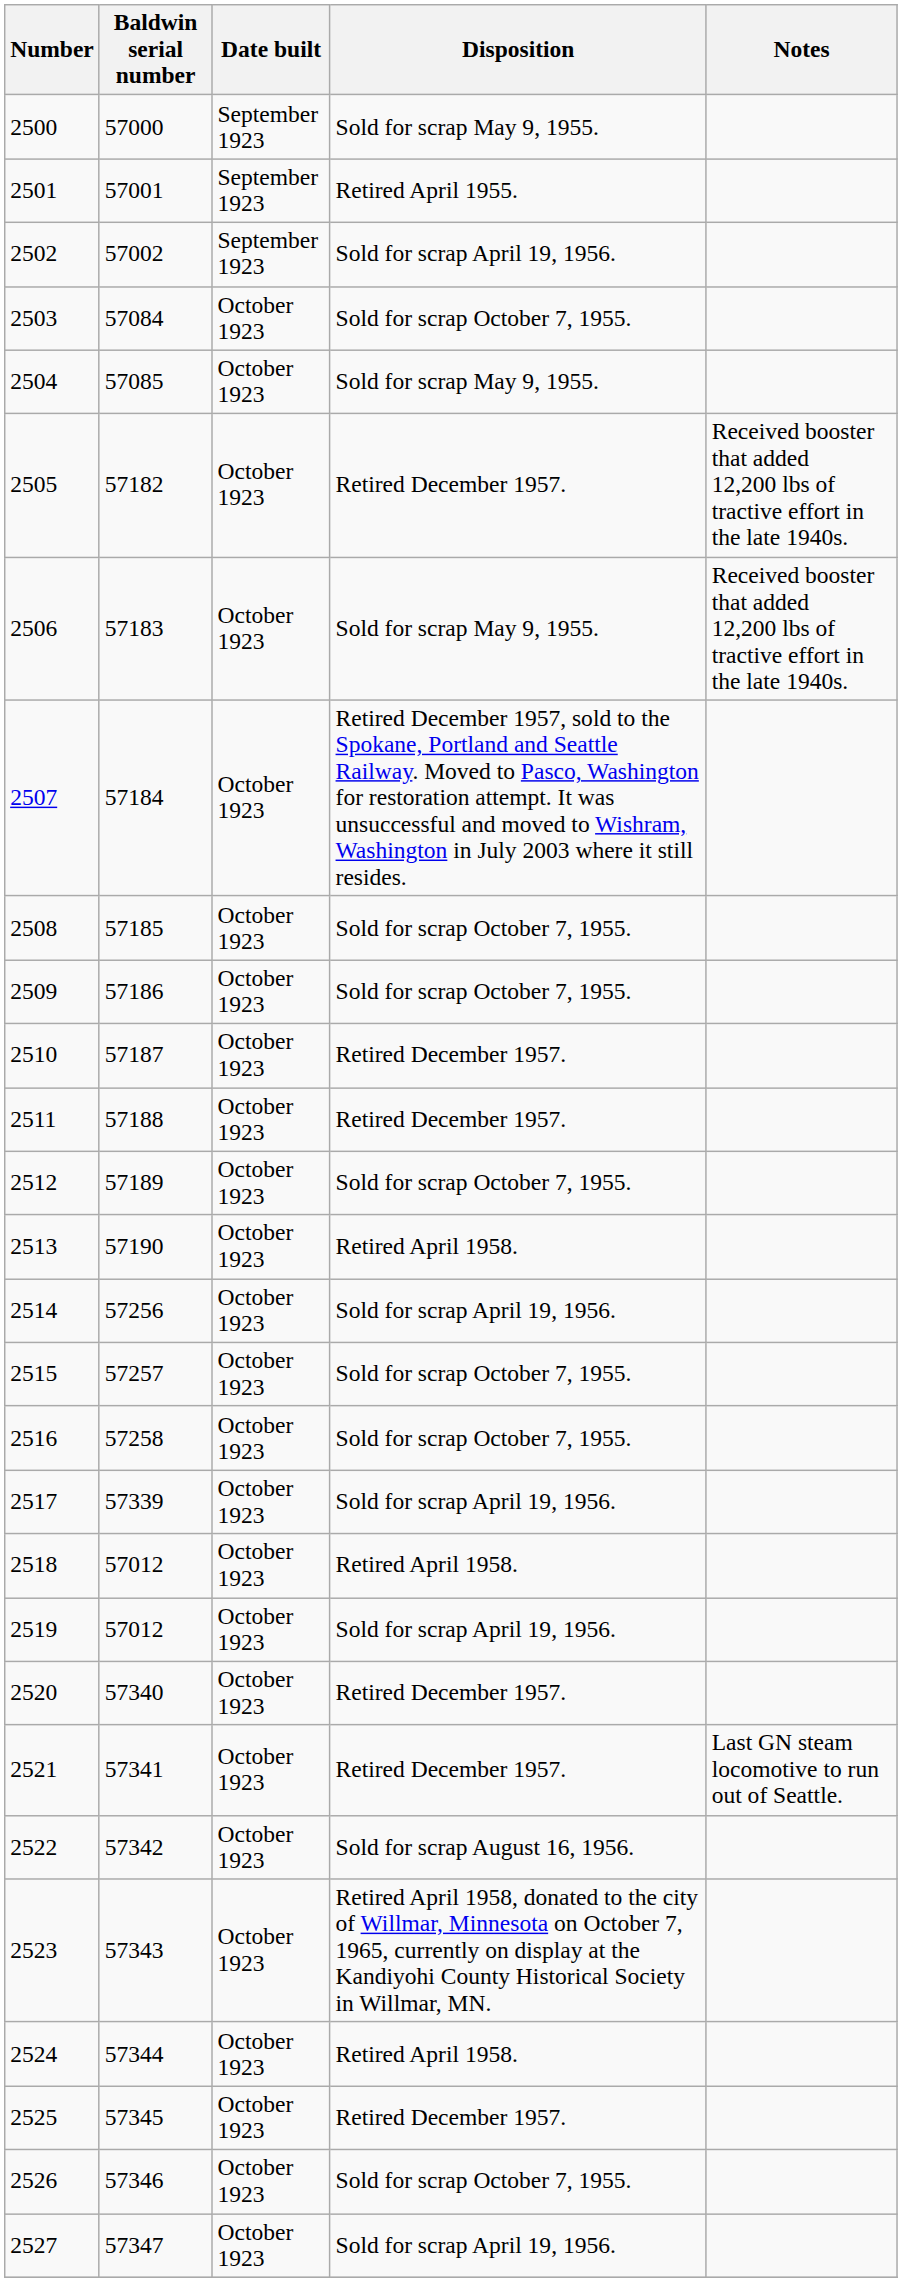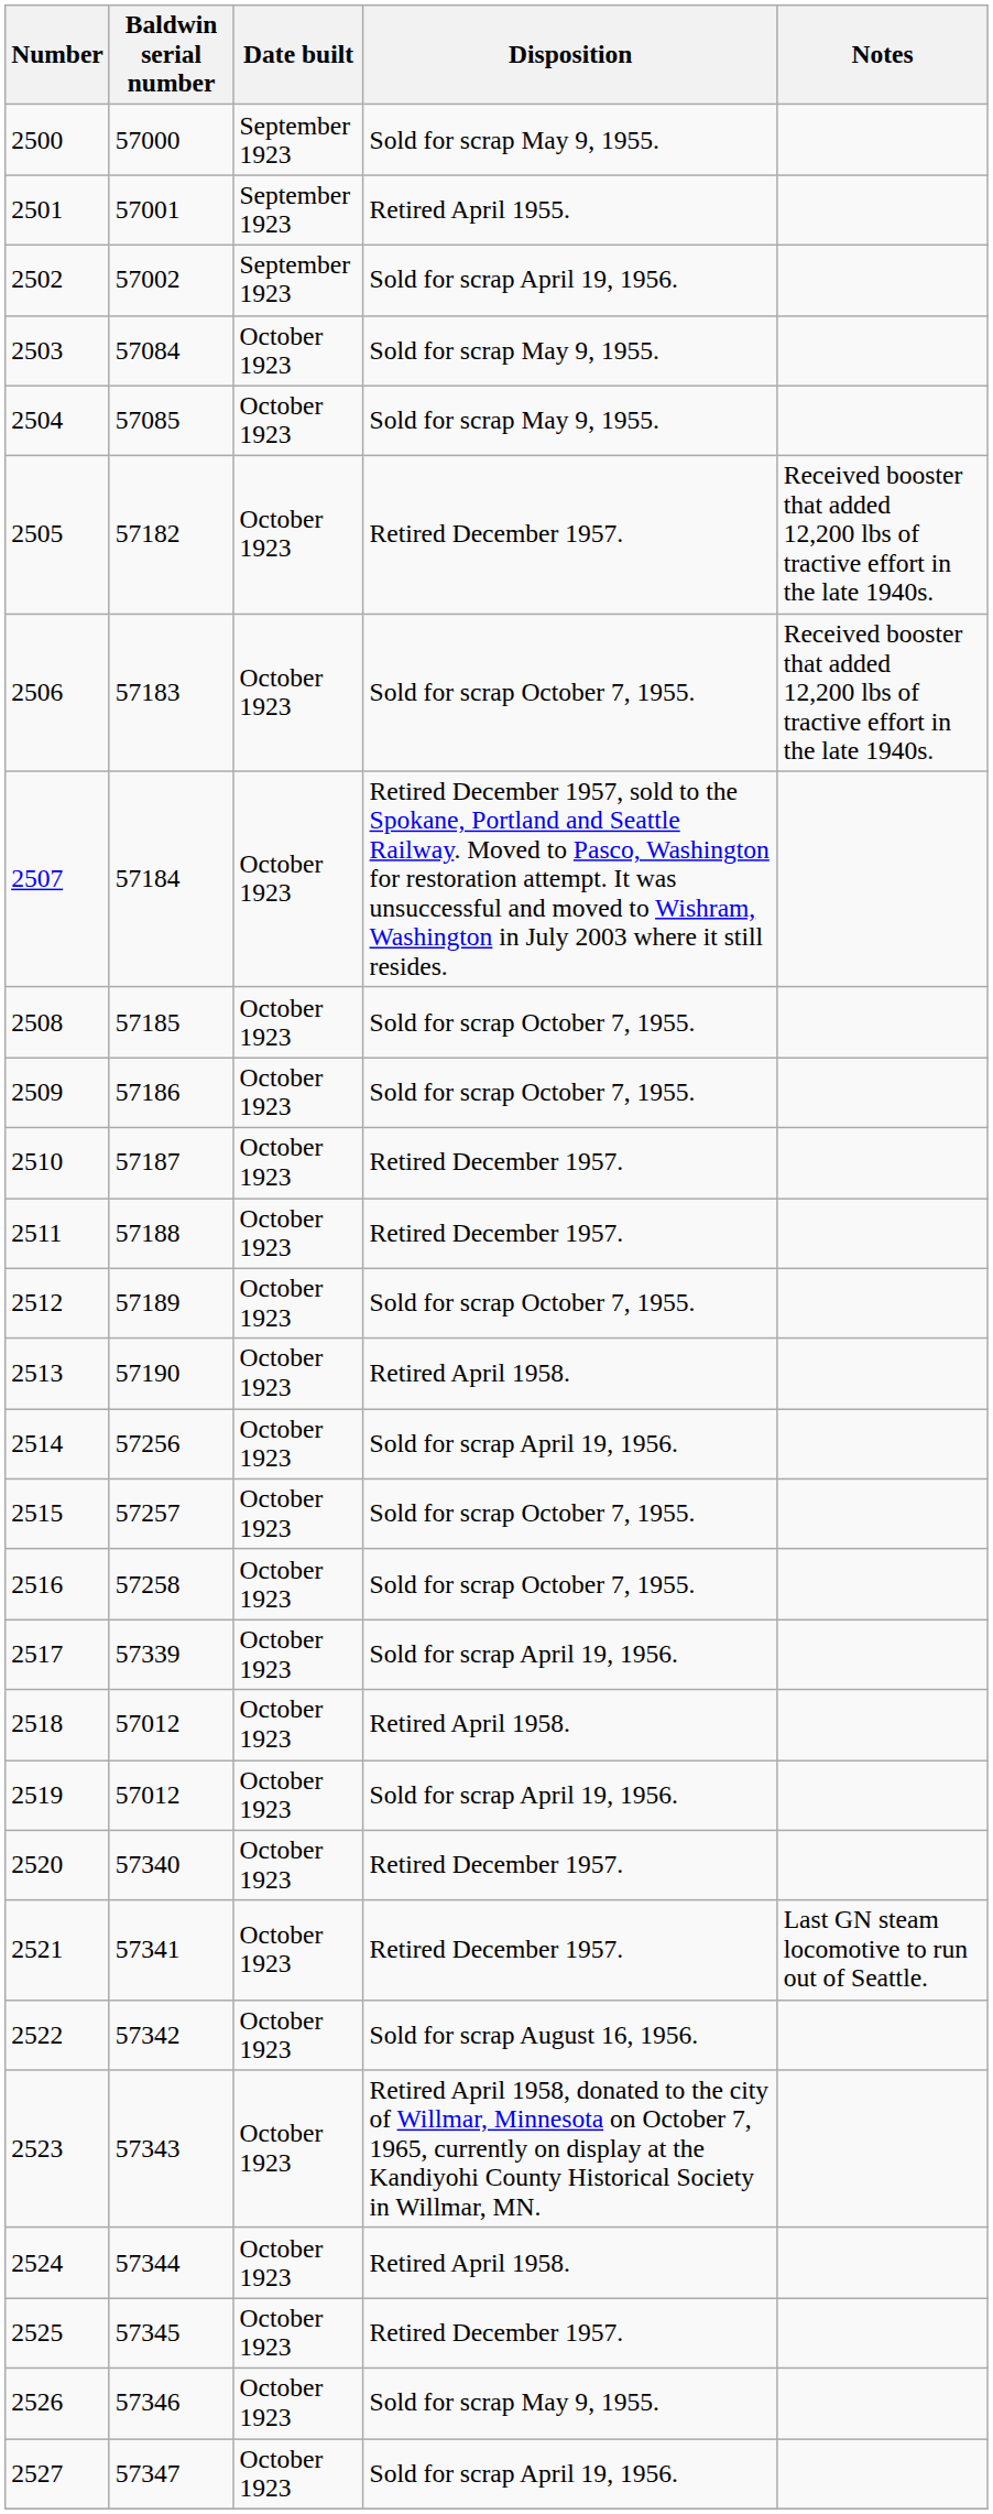2503 | Disposition: Sold for scrap October 7, 1955. -> Sold for scrap May 9, 1955.
2506 | Disposition: Sold for scrap May 9, 1955. -> Sold for scrap October 7, 1955.
2526 | Disposition: Sold for scrap October 7, 1955. -> Sold for scrap May 9, 1955.
